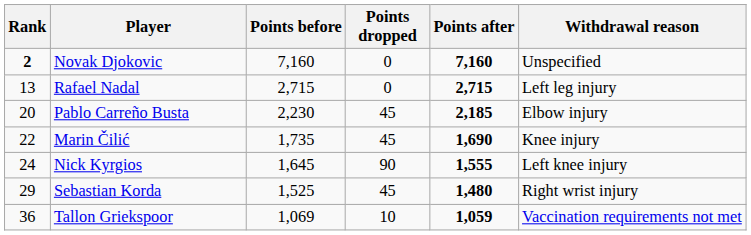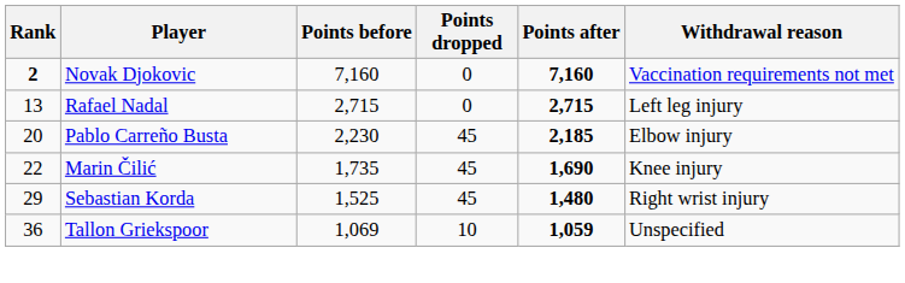Novak Djokovic | Withdrawal reason: Unspecified -> Vaccination requirements not met
- row: 24 | Nick Kyrgios | 1,645 | 90 | 1,555 | Left knee injury
Tallon Griekspoor | Withdrawal reason: Vaccination requirements not met -> Unspecified
